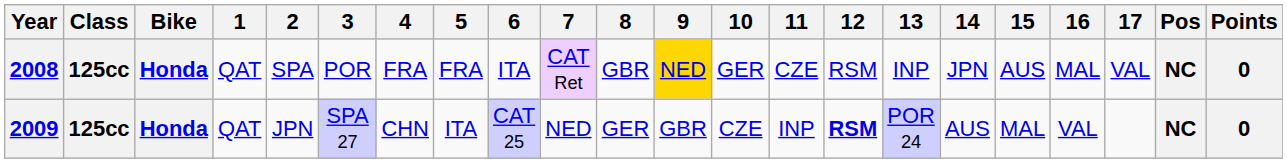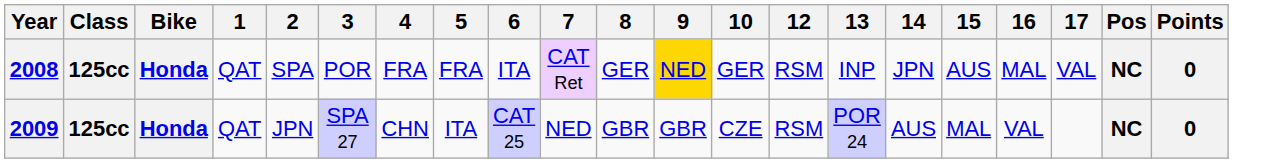- column: 11 | CZE | INP
2008 | 8: GBR -> GER
2009 | 8: GER -> GBR
2009 | 12: bold -> normal
